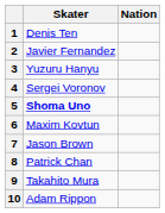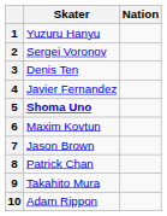1 | Skater: Denis Ten -> Yuzuru Hanyu
2 | Skater: Javier Fernandez -> Sergei Voronov
3 | Skater: Yuzuru Hanyu -> Denis Ten
4 | Skater: Sergei Voronov -> Javier Fernandez
